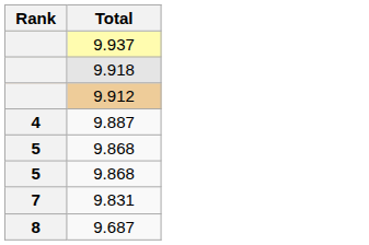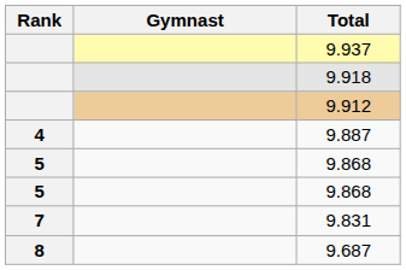+ column: Gymnast
